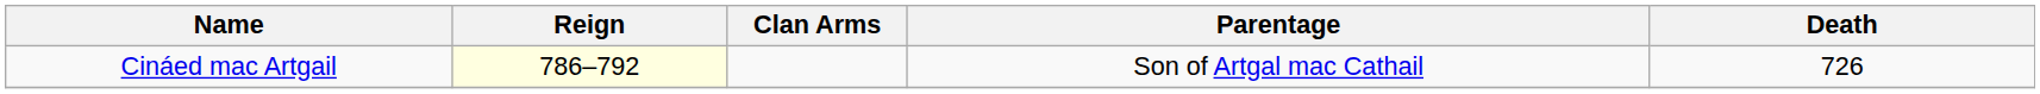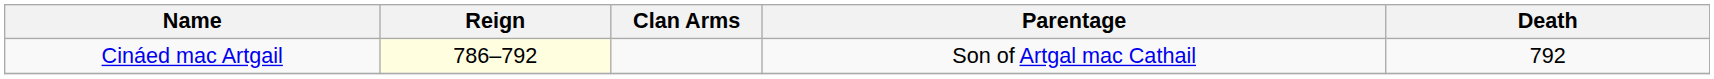Cináed mac Artgail | Death: 726 -> 792
